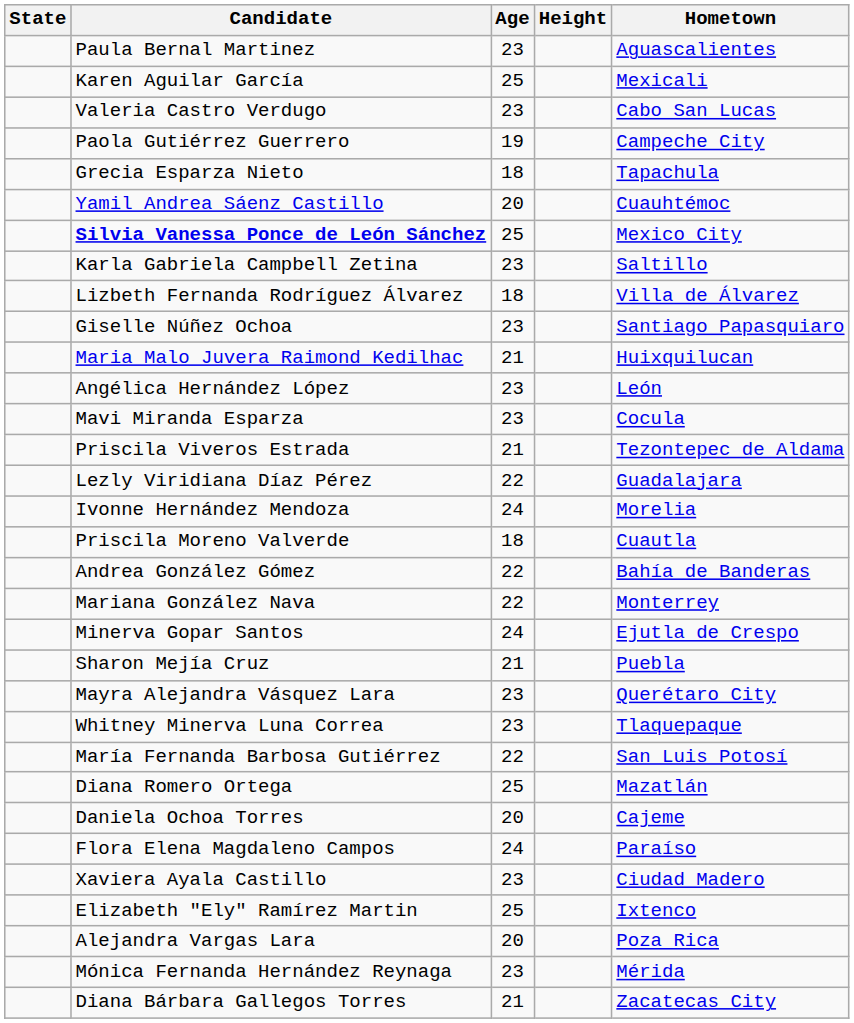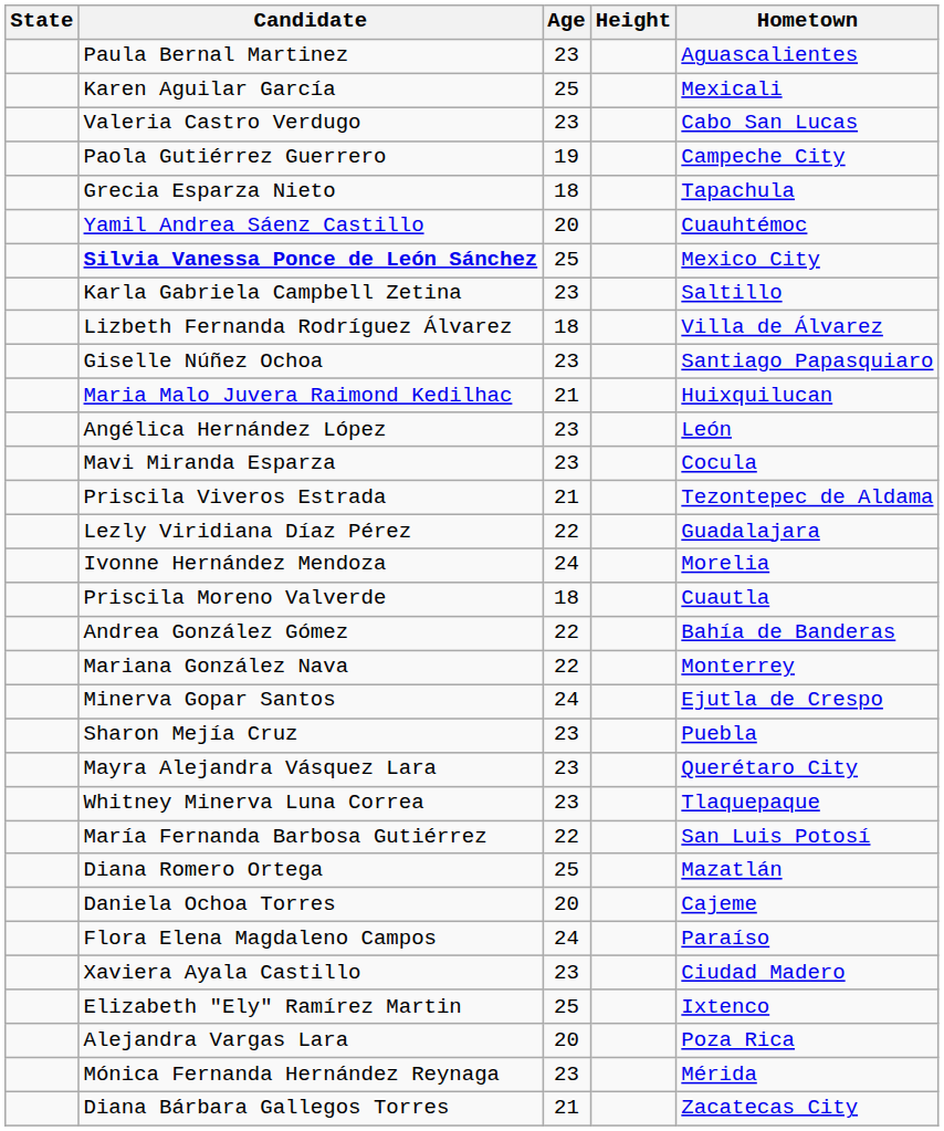Sharon Mejía Cruz | Age: 21 -> 23
